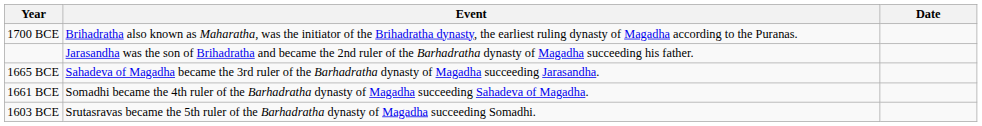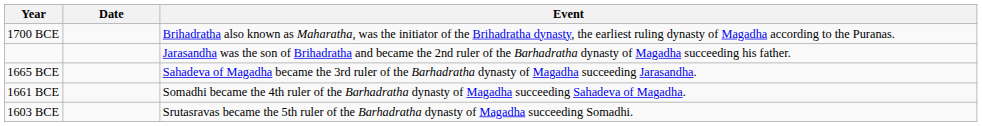columns swapped: Date <-> Event
